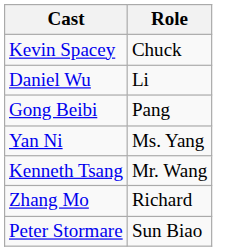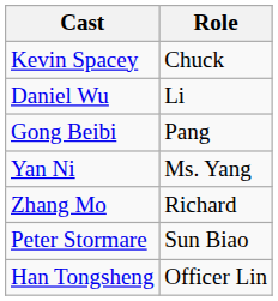- row: Kenneth Tsang | Mr. Wang
+ row: Han Tongsheng | Officer Lin
